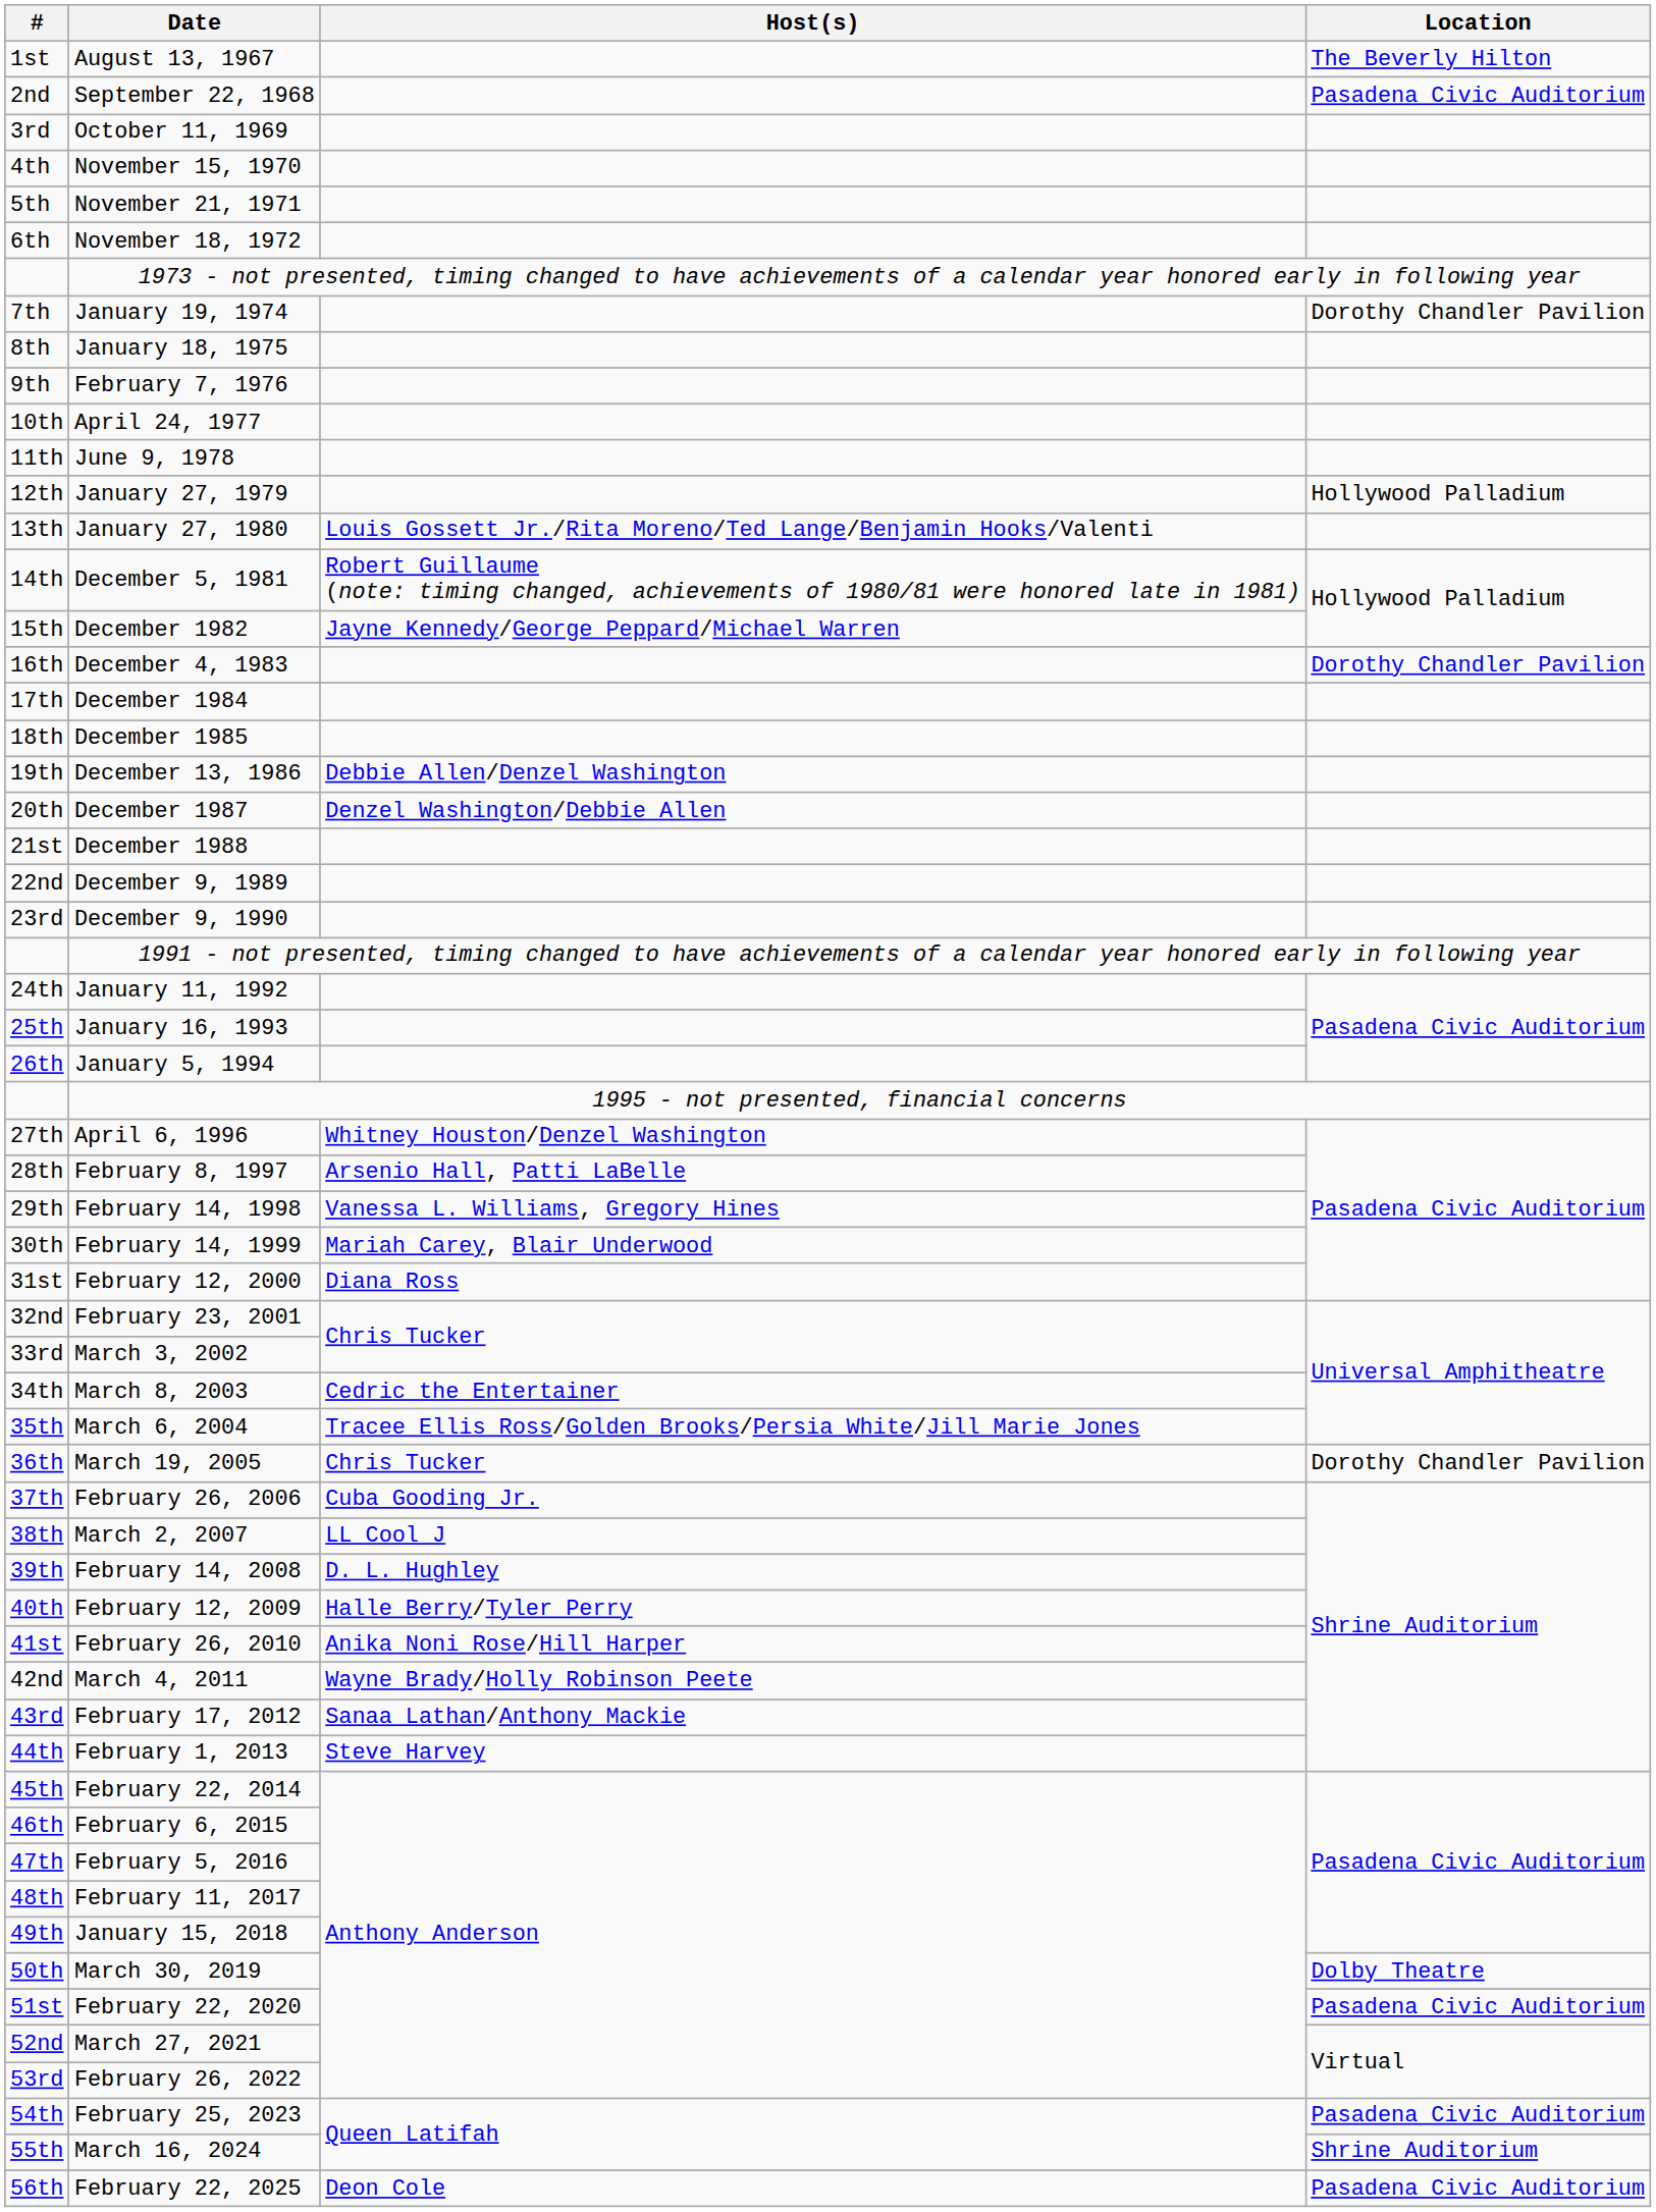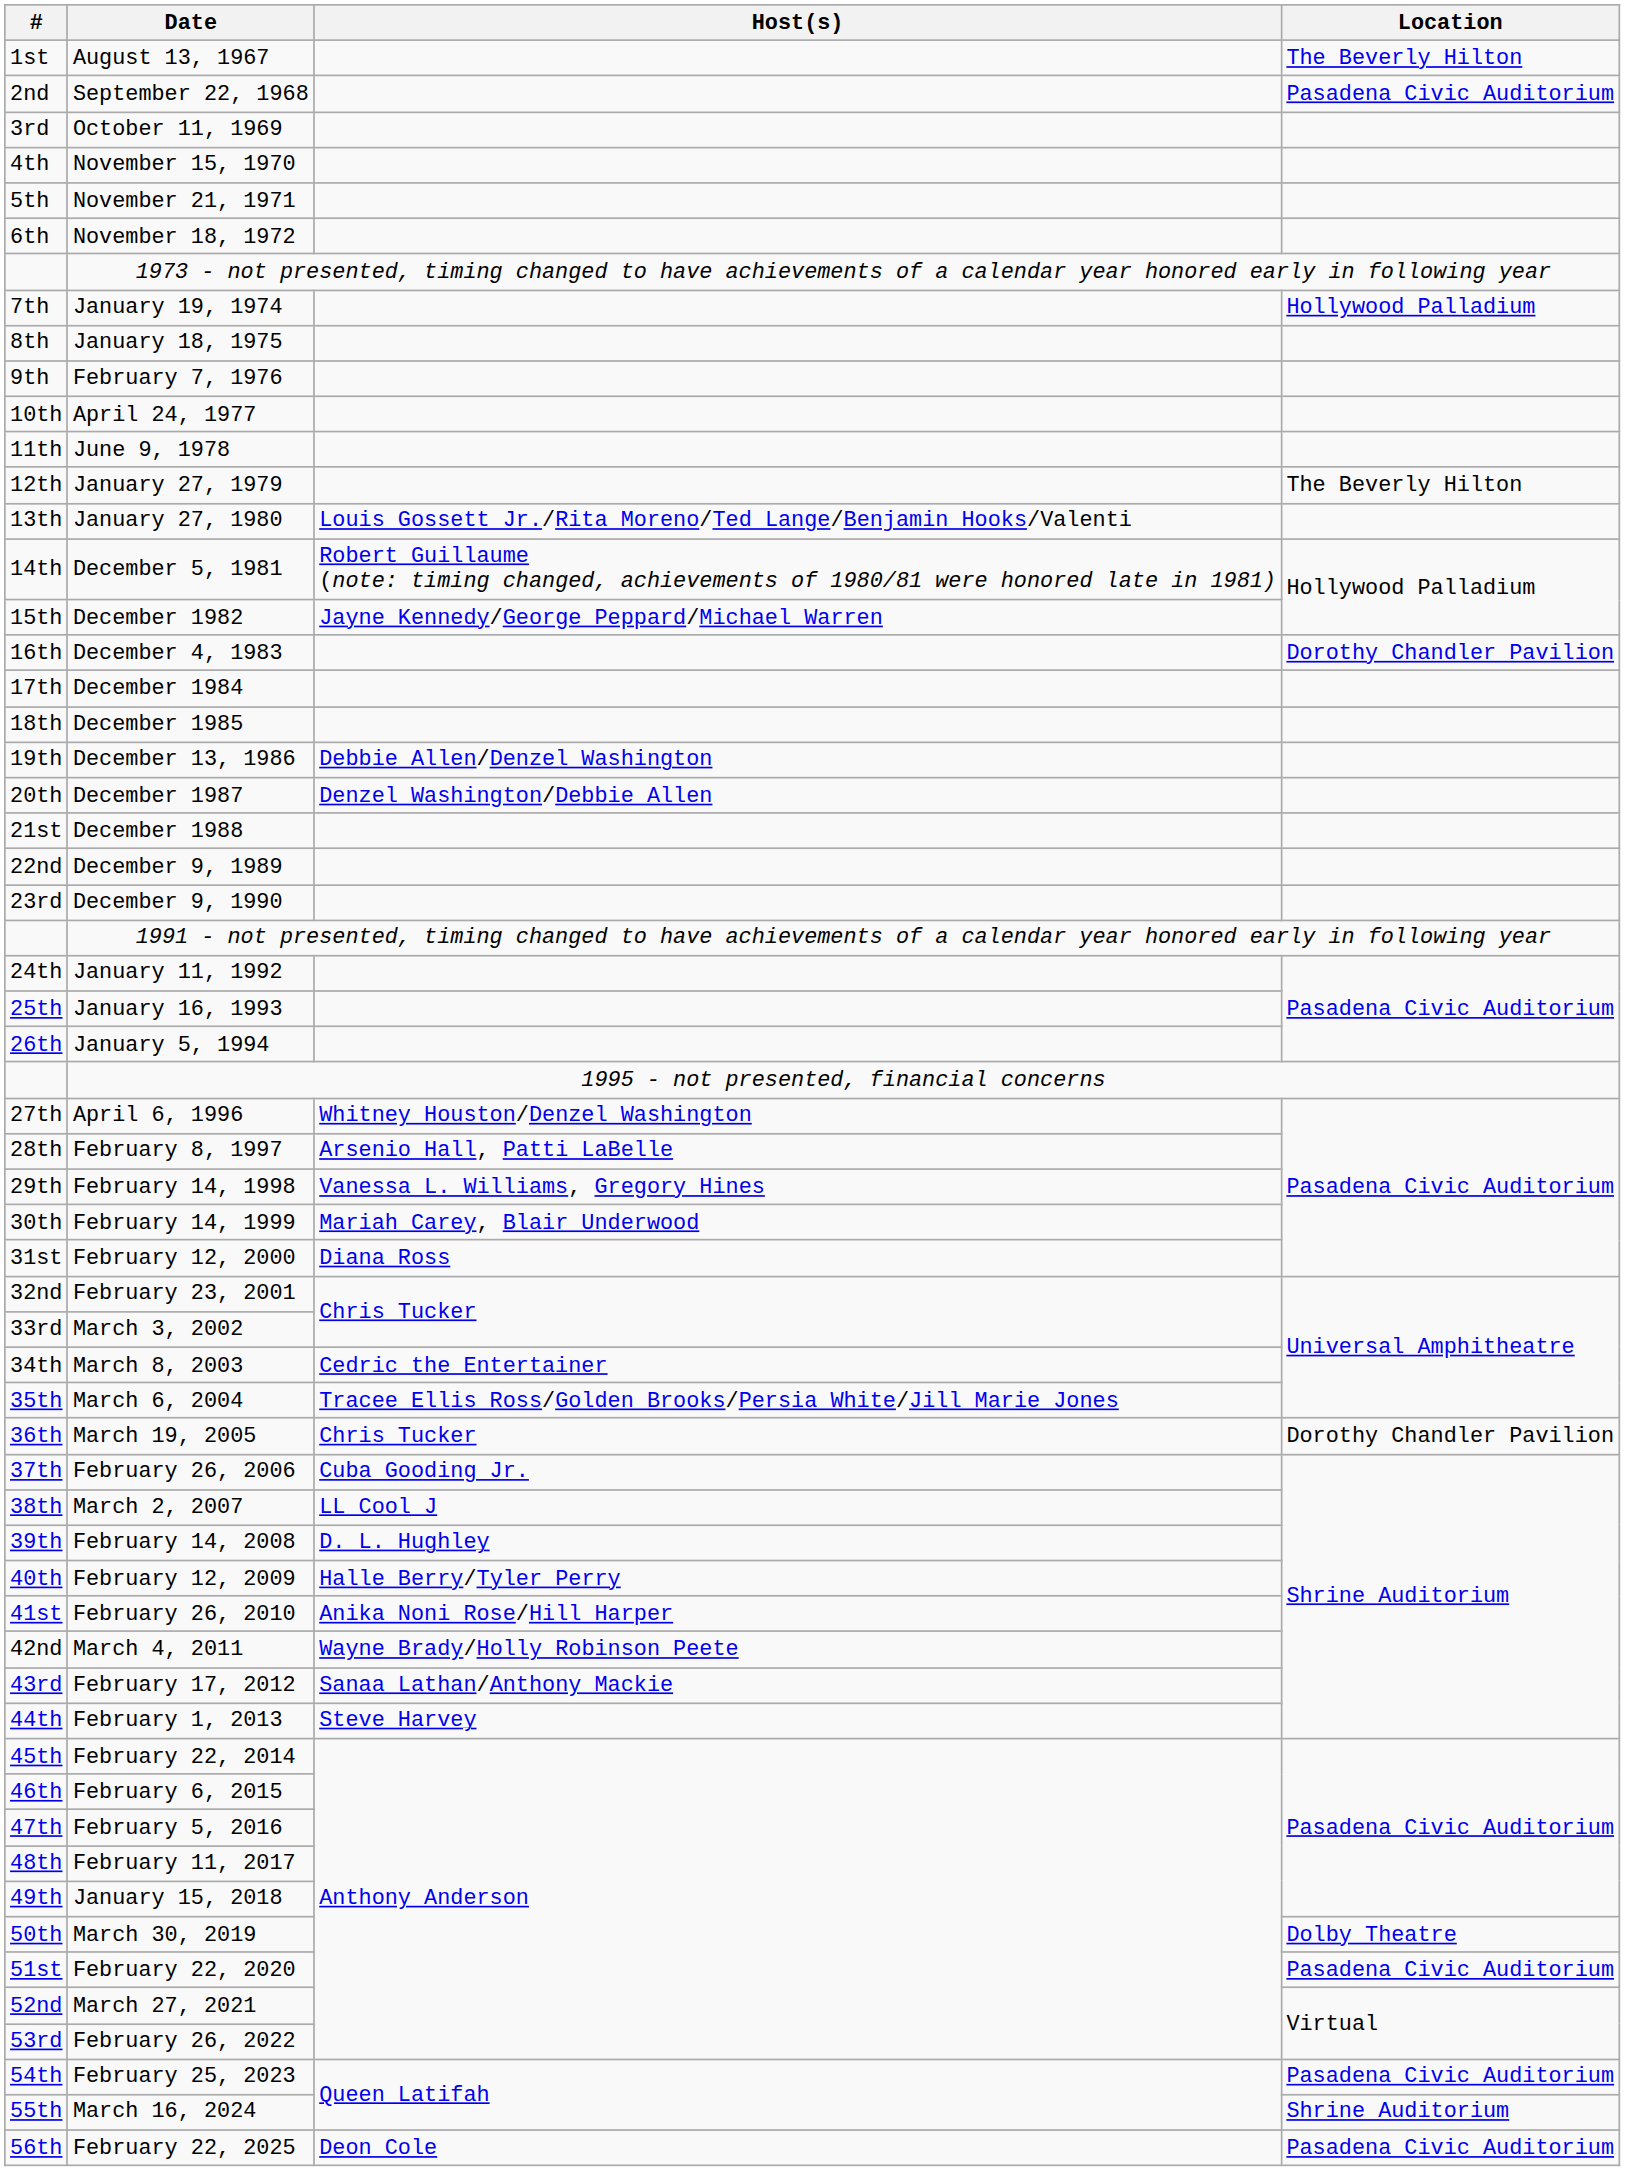January 19, 1974 | Location: Dorothy Chandler Pavilion -> Hollywood Palladium
January 27, 1979 | Location: Hollywood Palladium -> The Beverly Hilton
